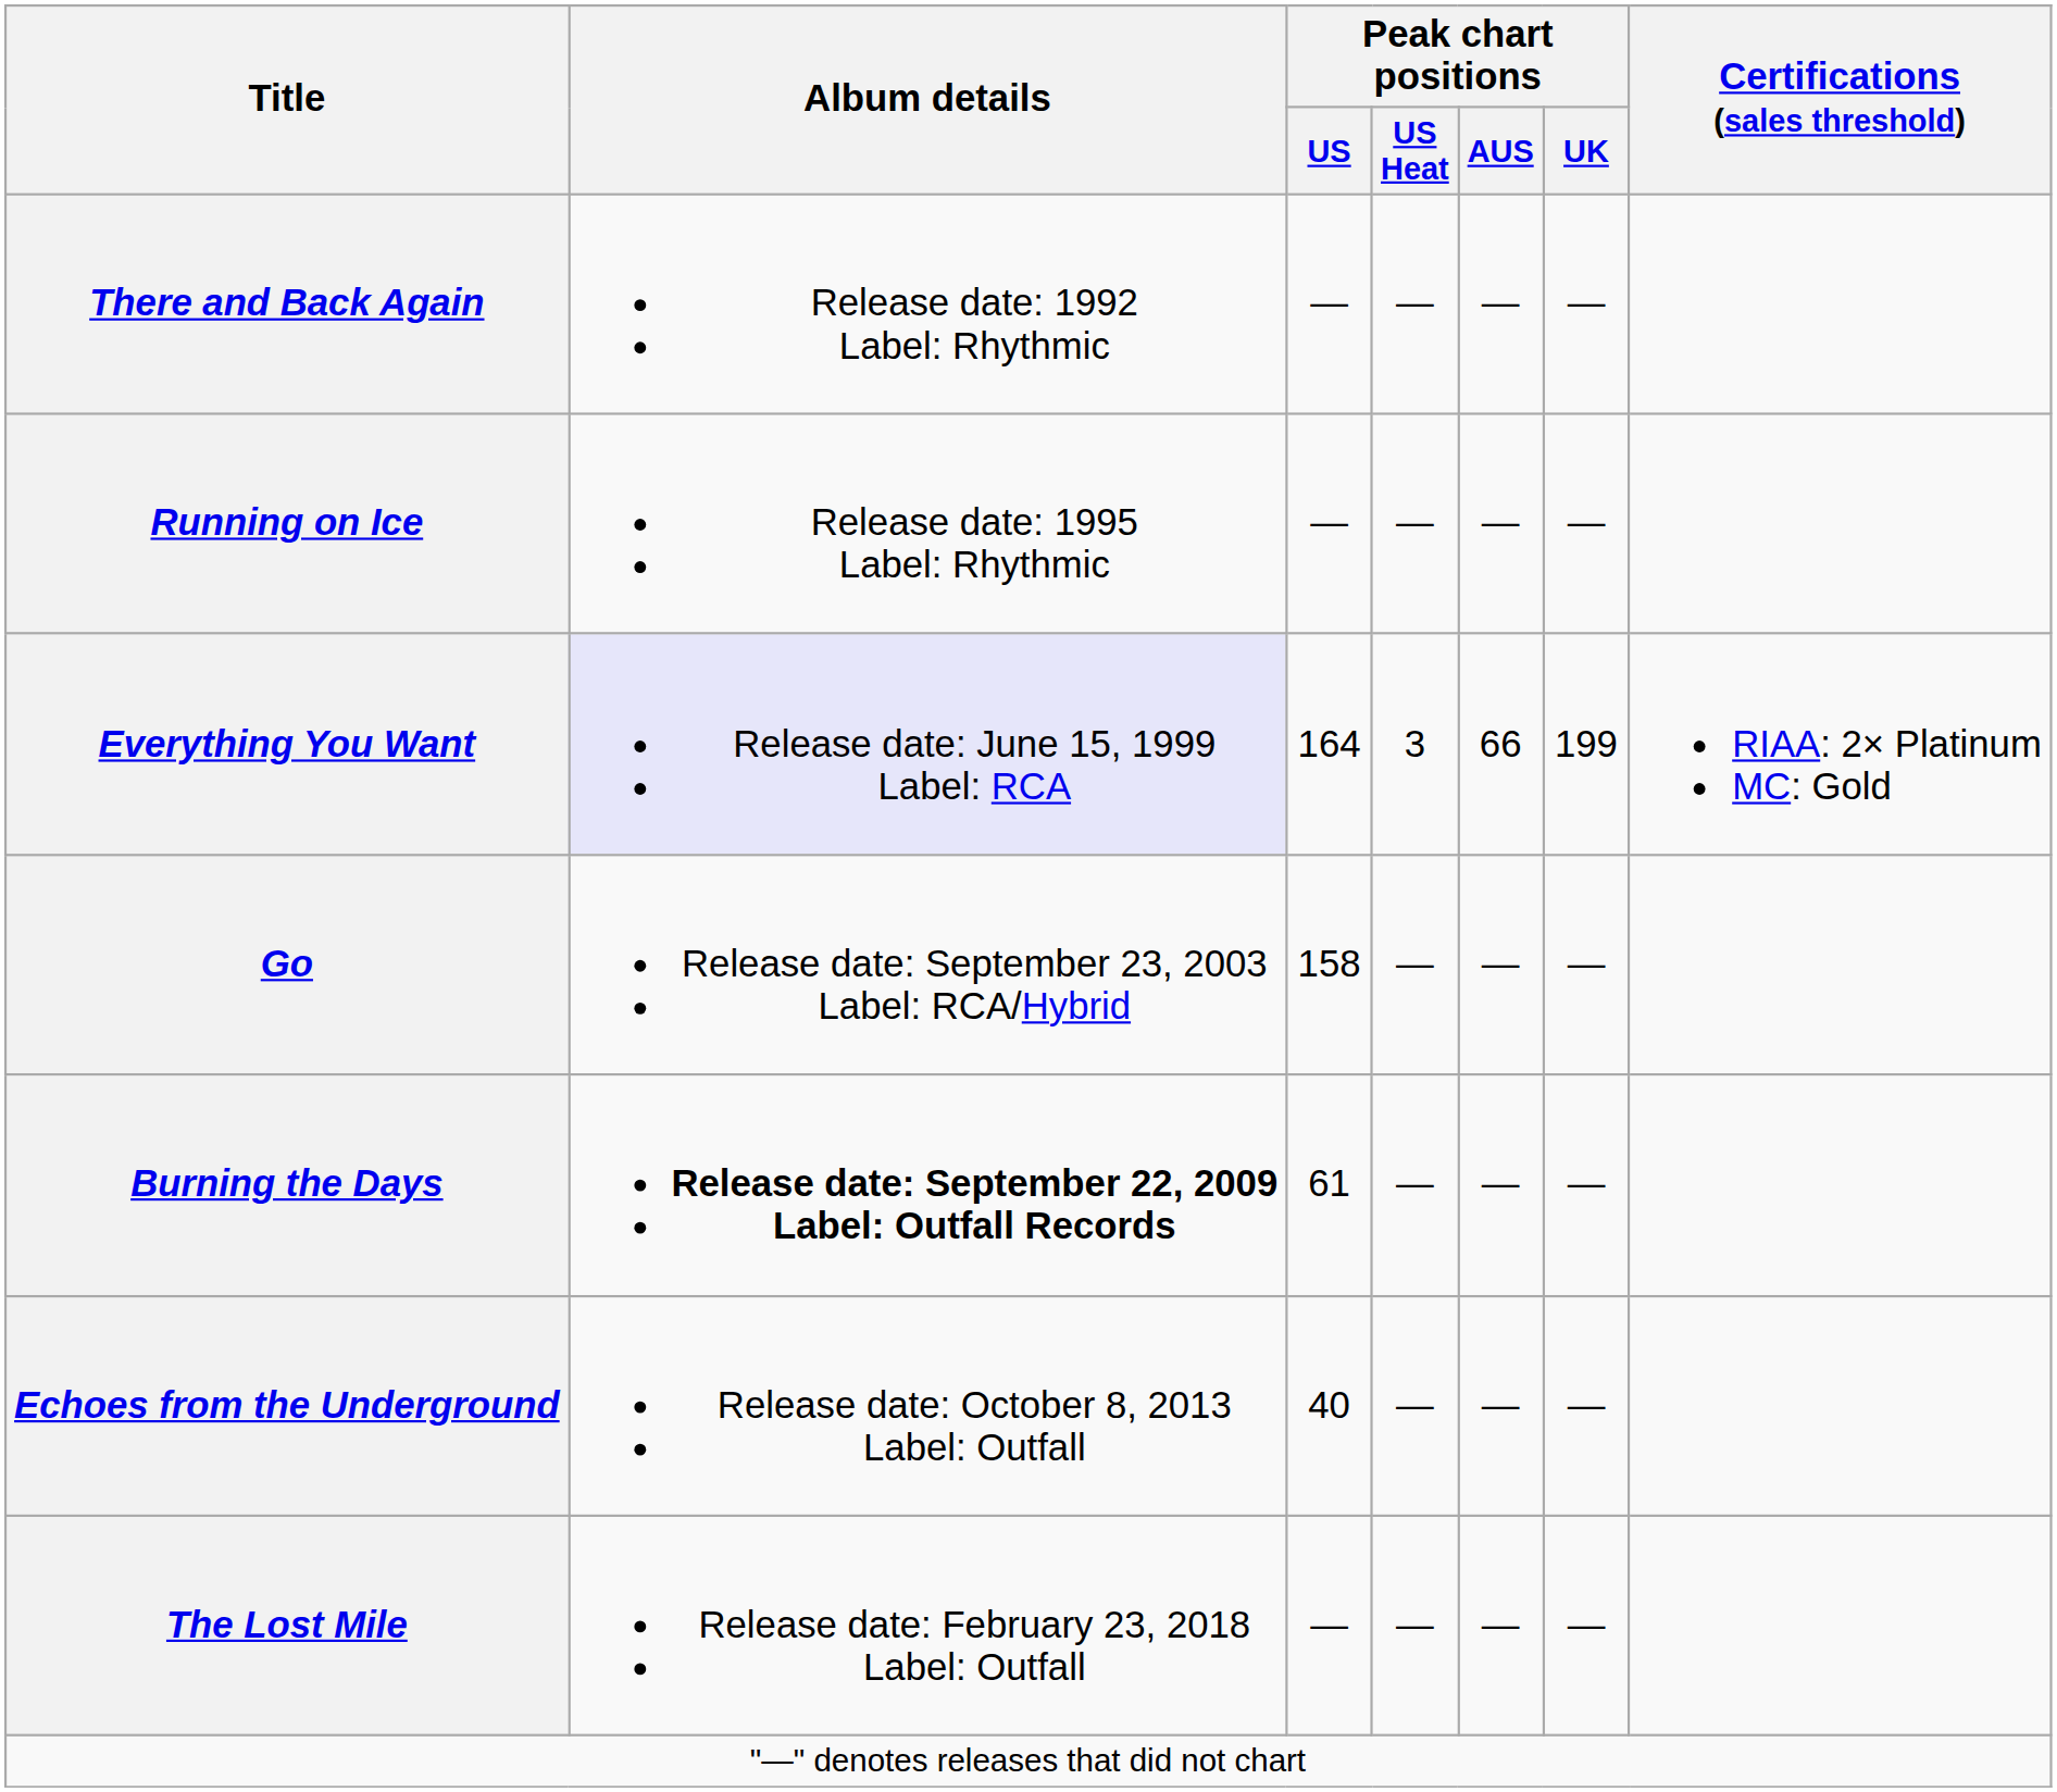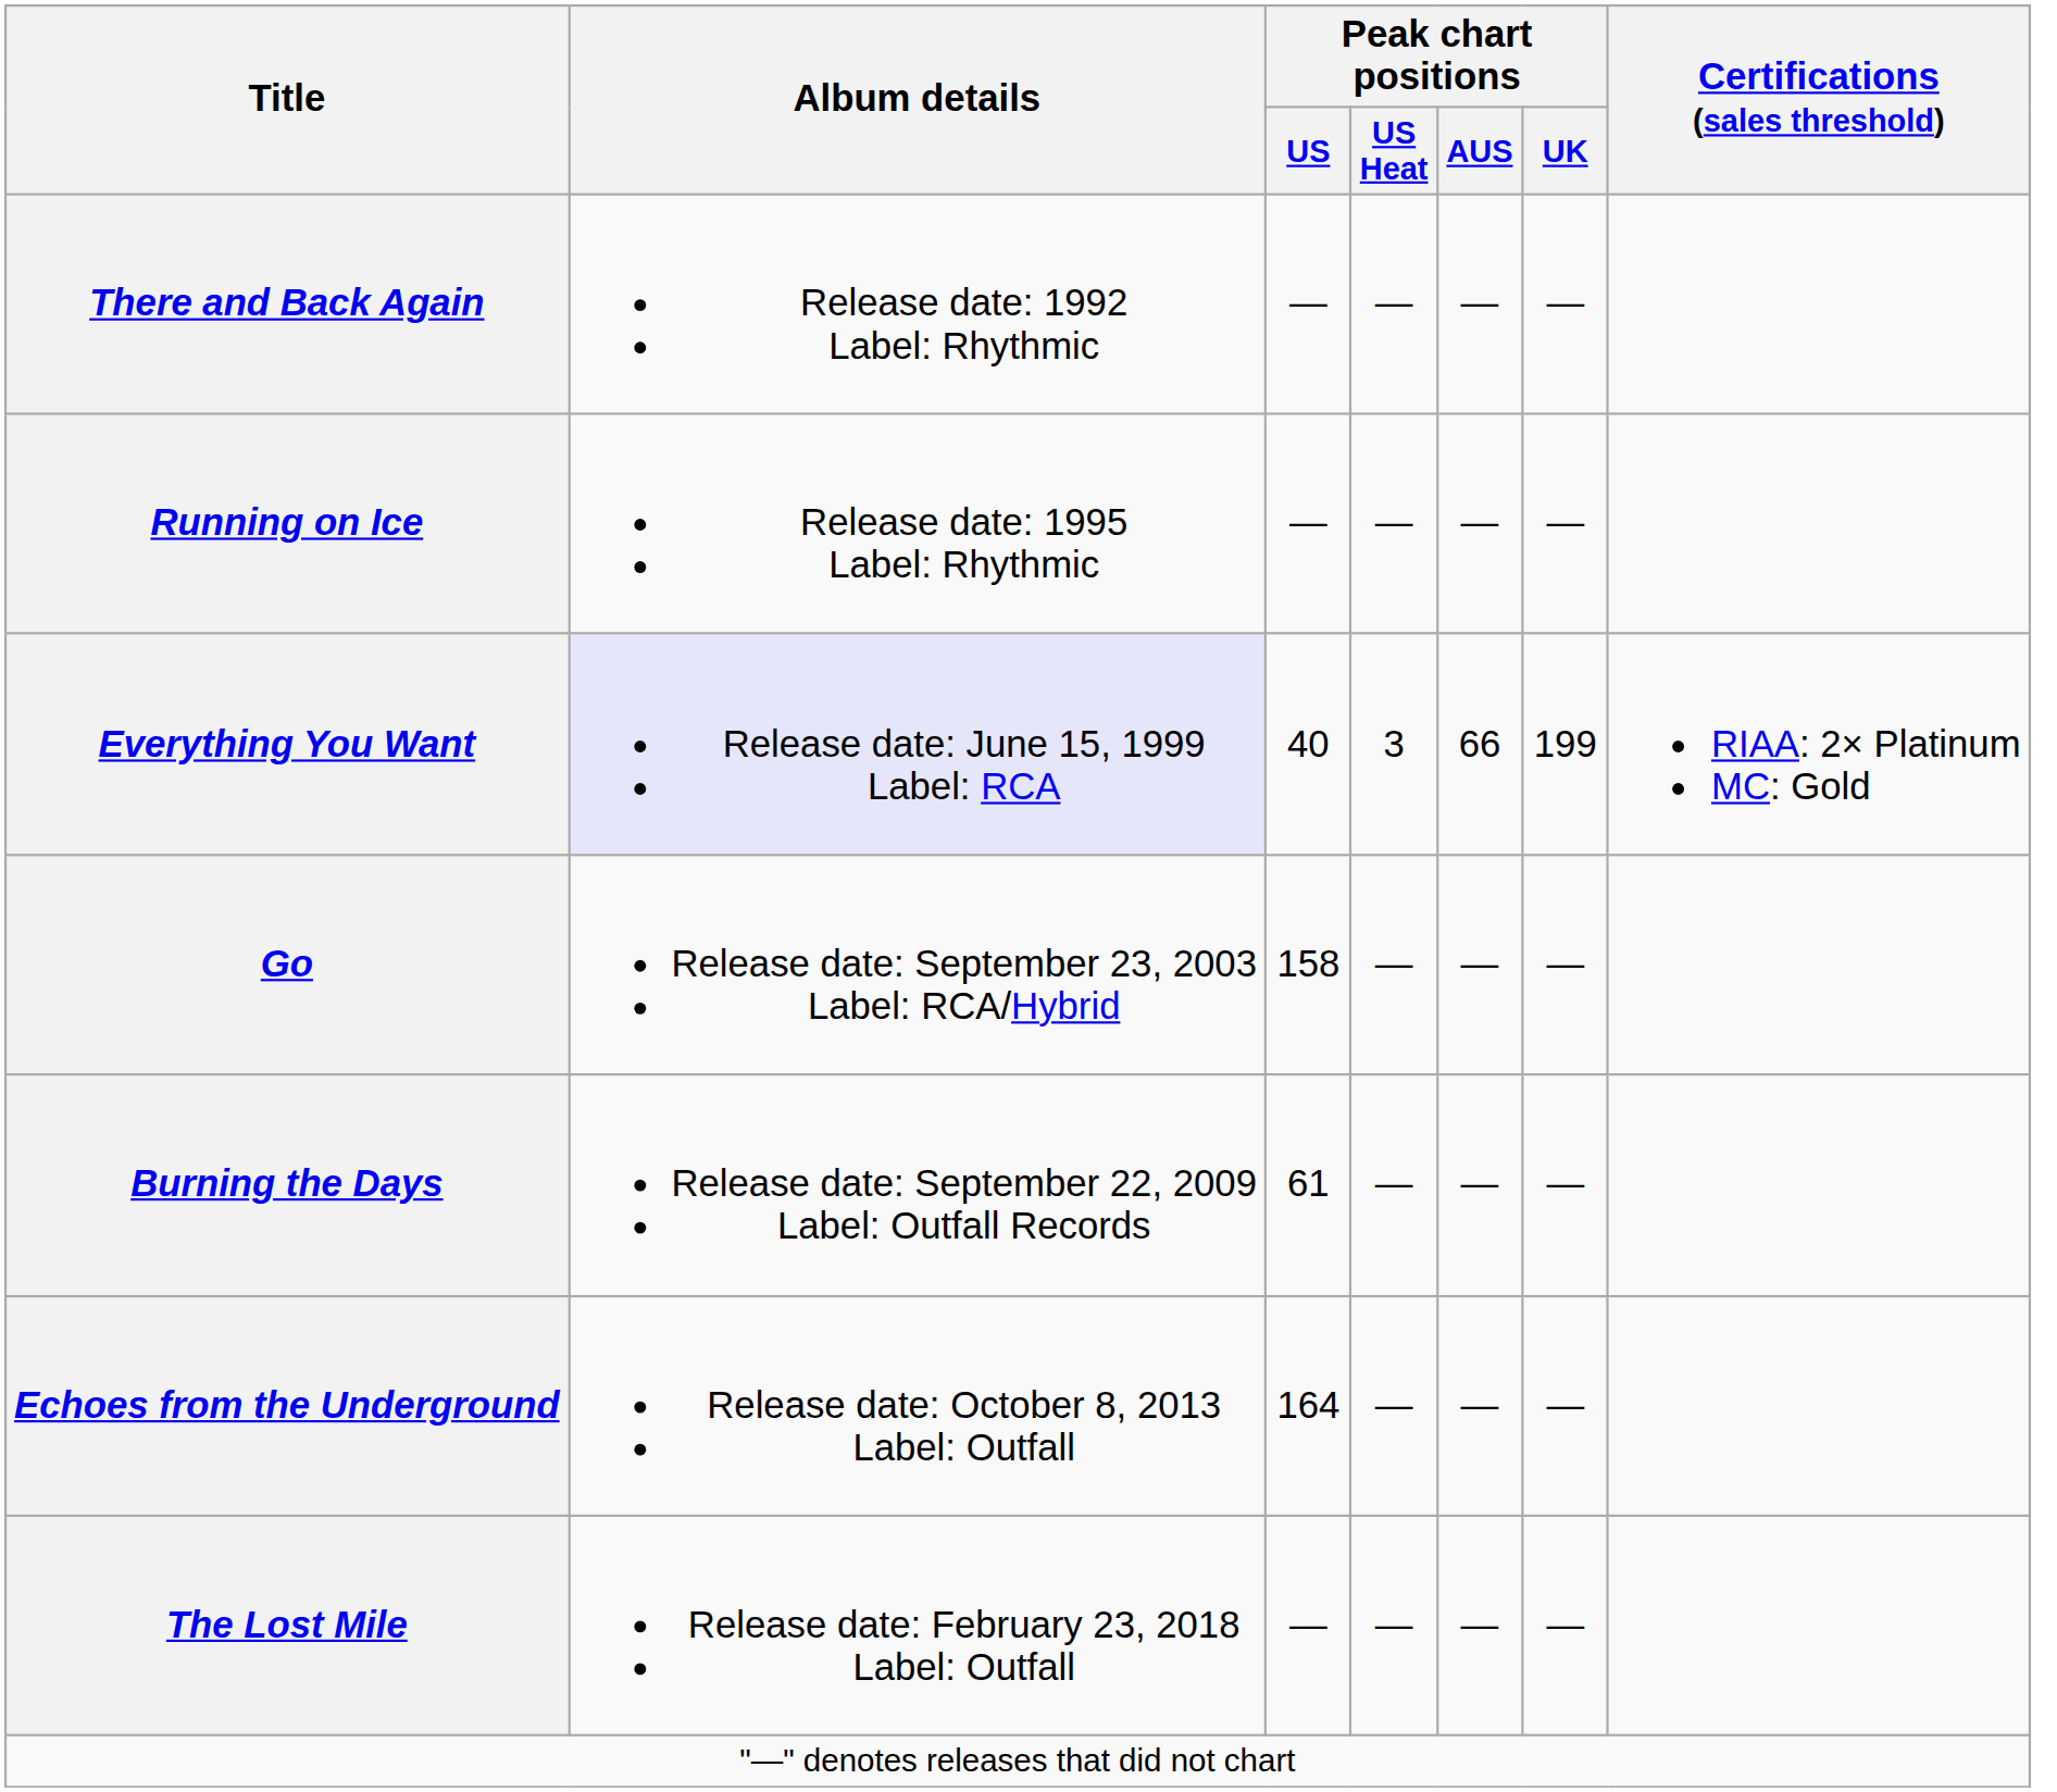Everything You Want | Peak chart positions / US: 164 -> 40
Burning the Days | Album details: bold -> normal
Echoes from the Underground | Peak chart positions / US: 40 -> 164
